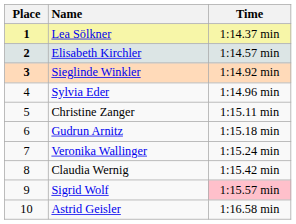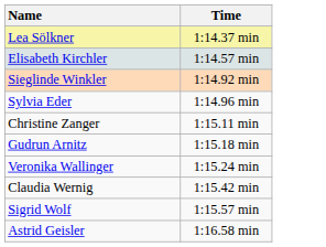- column: Place | 1 | 2 | 3 | 4 | 5 | 6 | 7 | 8 | 9 | 10
Sigrid Wolf | Time: pink background -> no background
